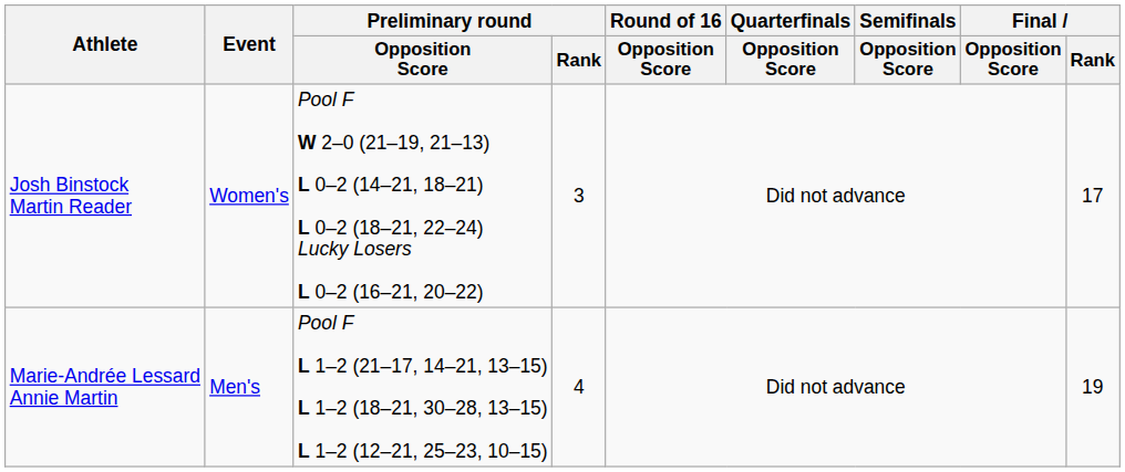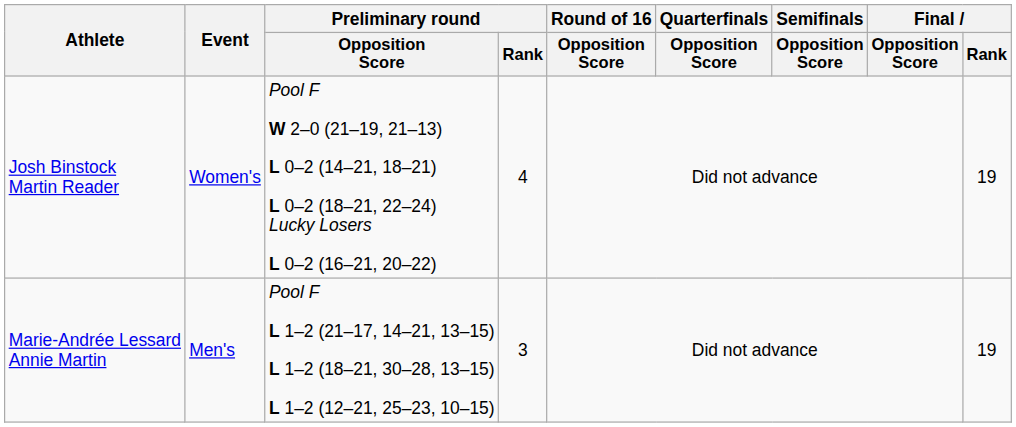Josh Binstock Martin Reader | Preliminary round / Rank: 3 -> 4
Josh Binstock Martin Reader | Final / Rank: 17 -> 19
Marie-Andrée Lessard Annie Martin | Preliminary round / Rank: 4 -> 3
